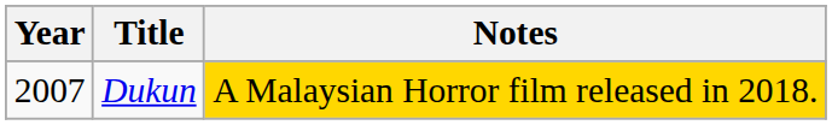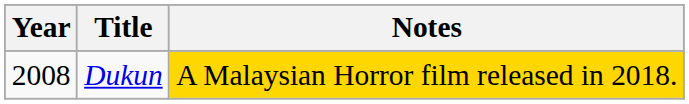Dukun | Year: 2007 -> 2008
